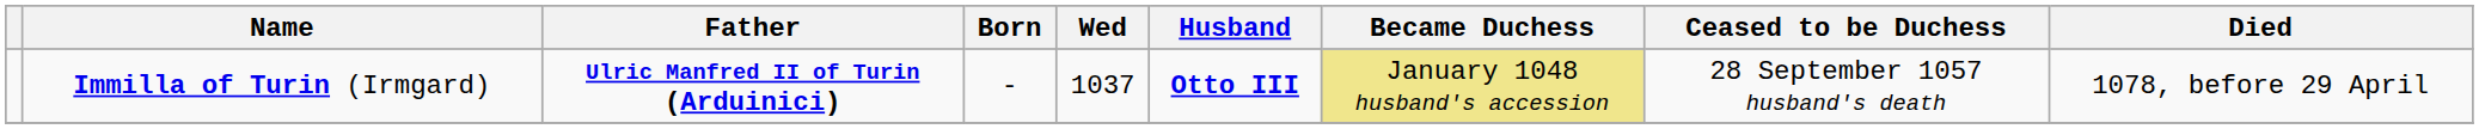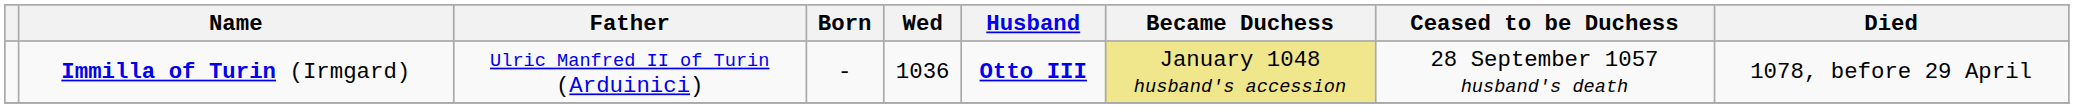Immilla of Turin (Irmgard) | Father: bold -> normal
Immilla of Turin (Irmgard) | Wed: 1037 -> 1036
